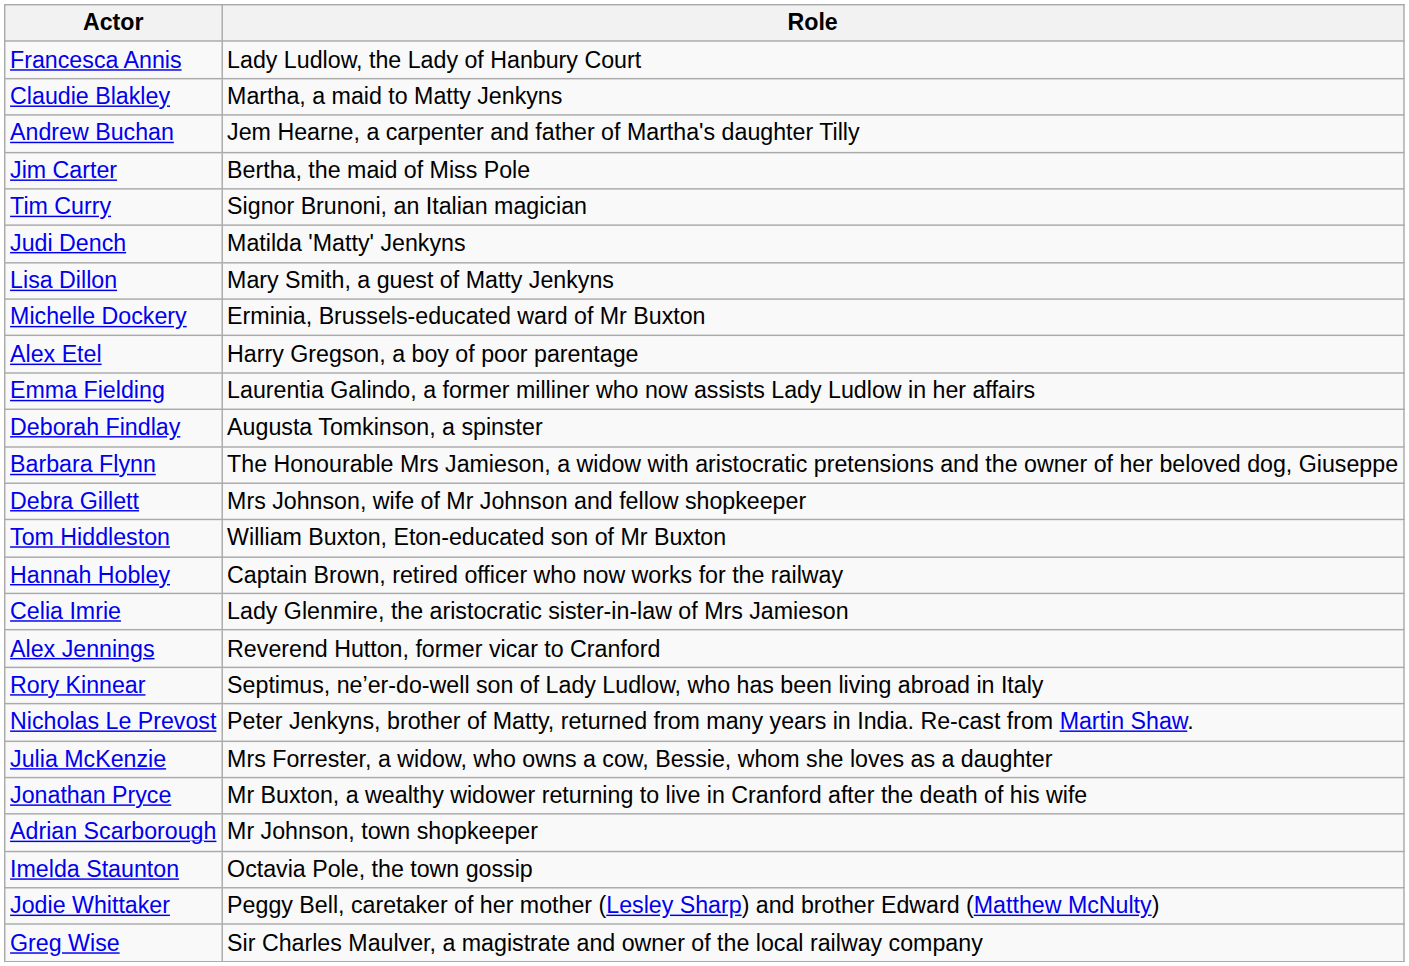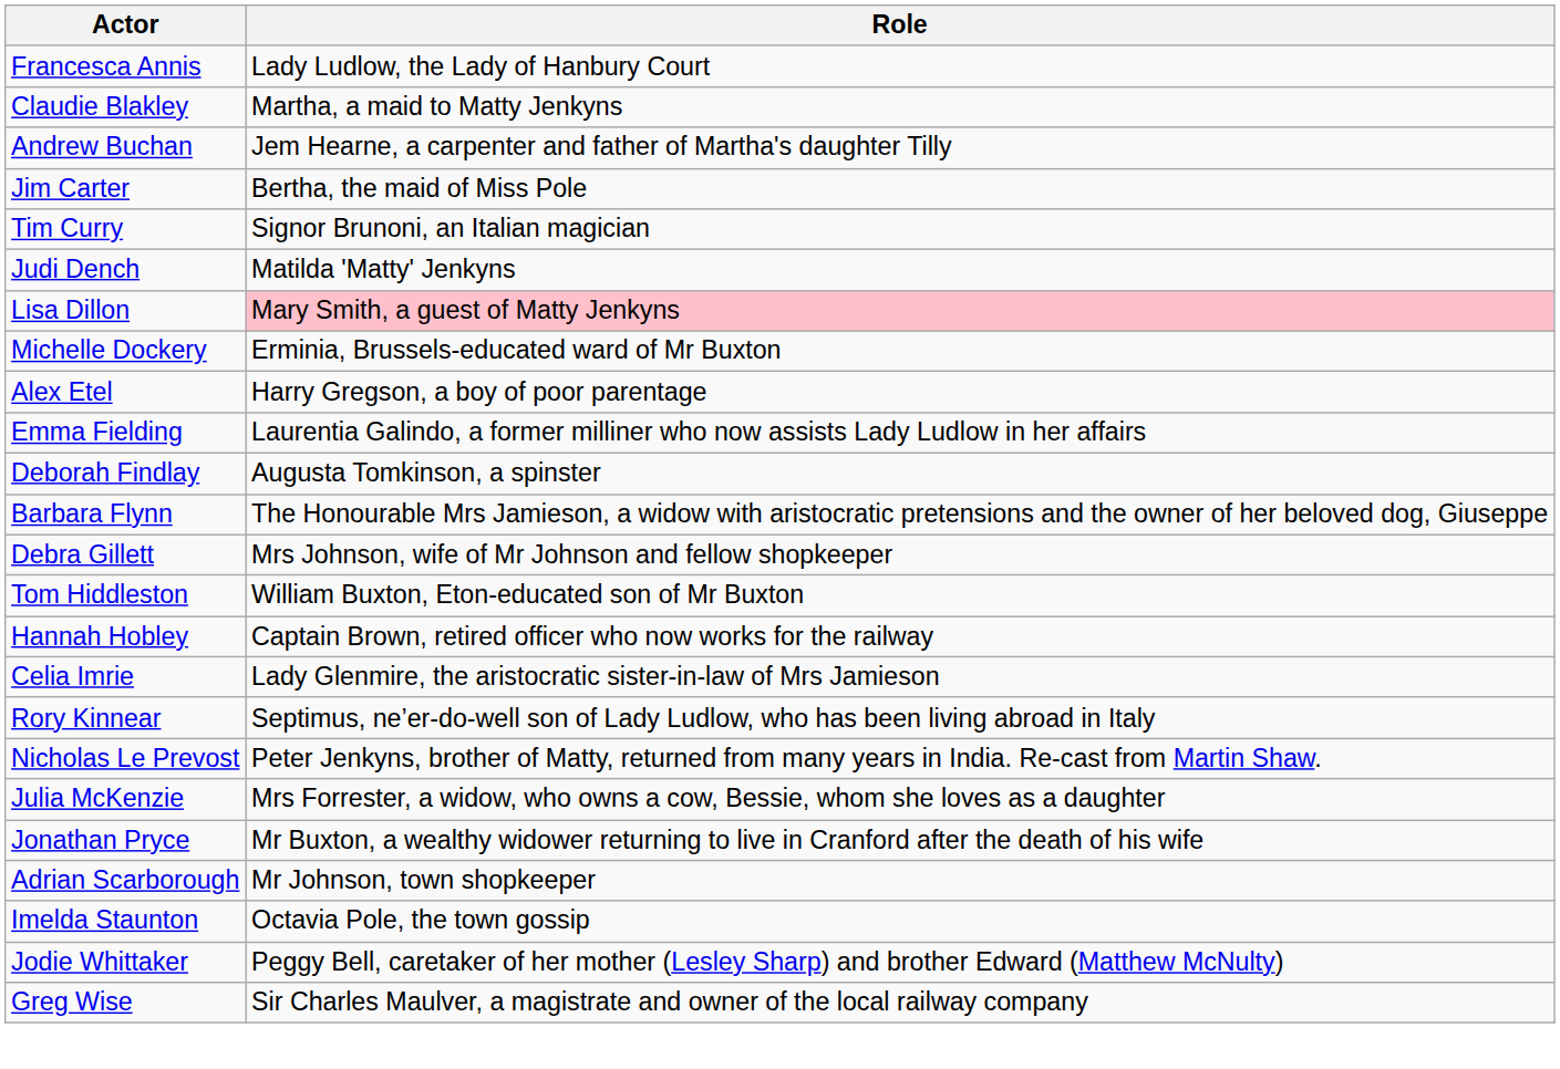Lisa Dillon | Role: no background -> pink background
- row: Alex Jennings | Reverend Hutton, former vicar to Cranford
